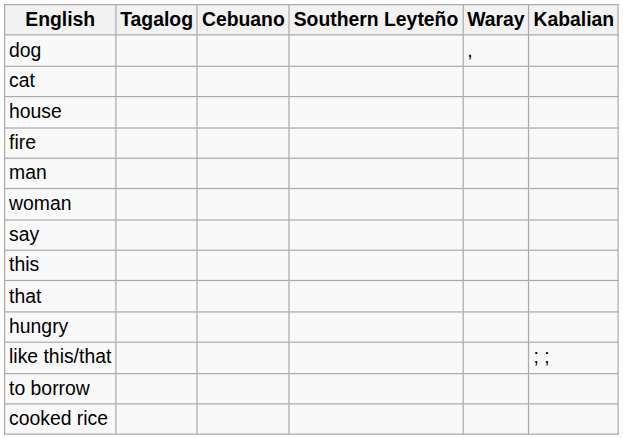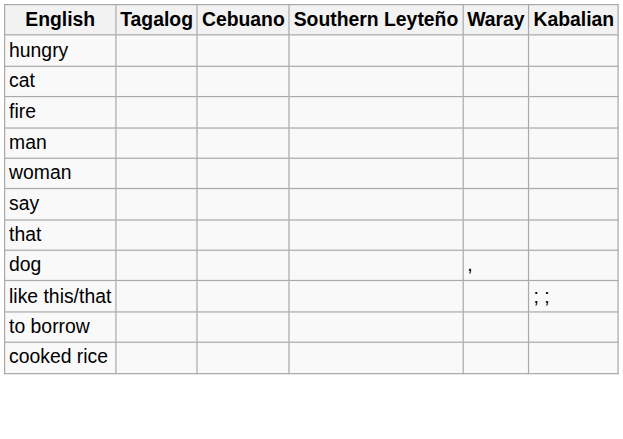rows swapped: dog <-> hungry
- row: house
- row: this
